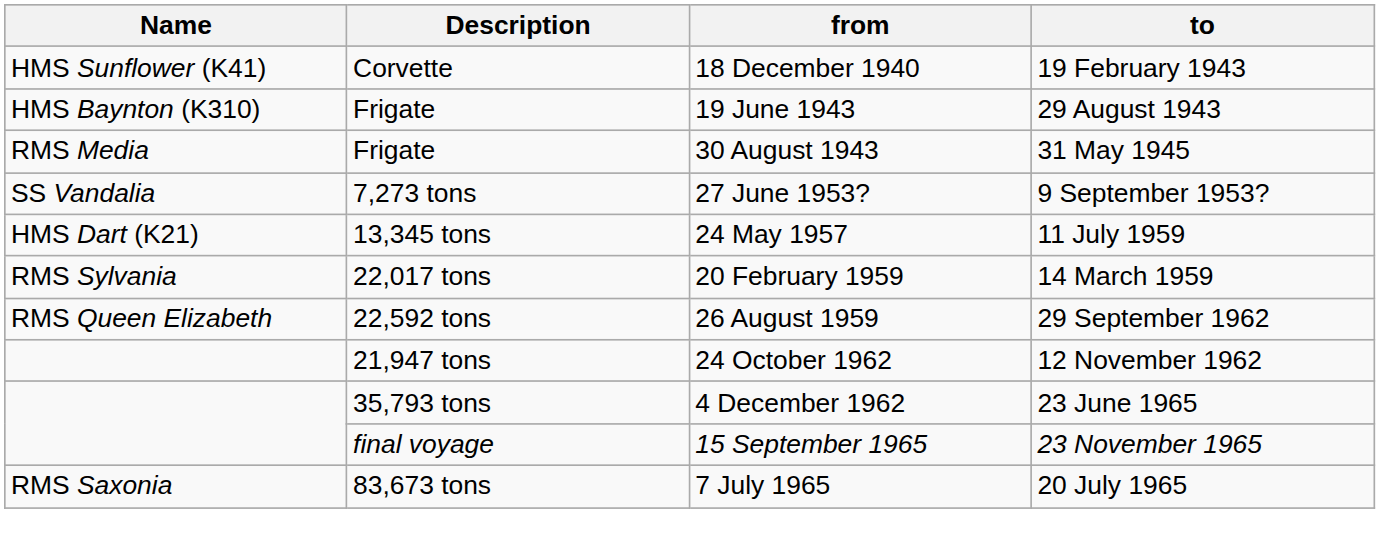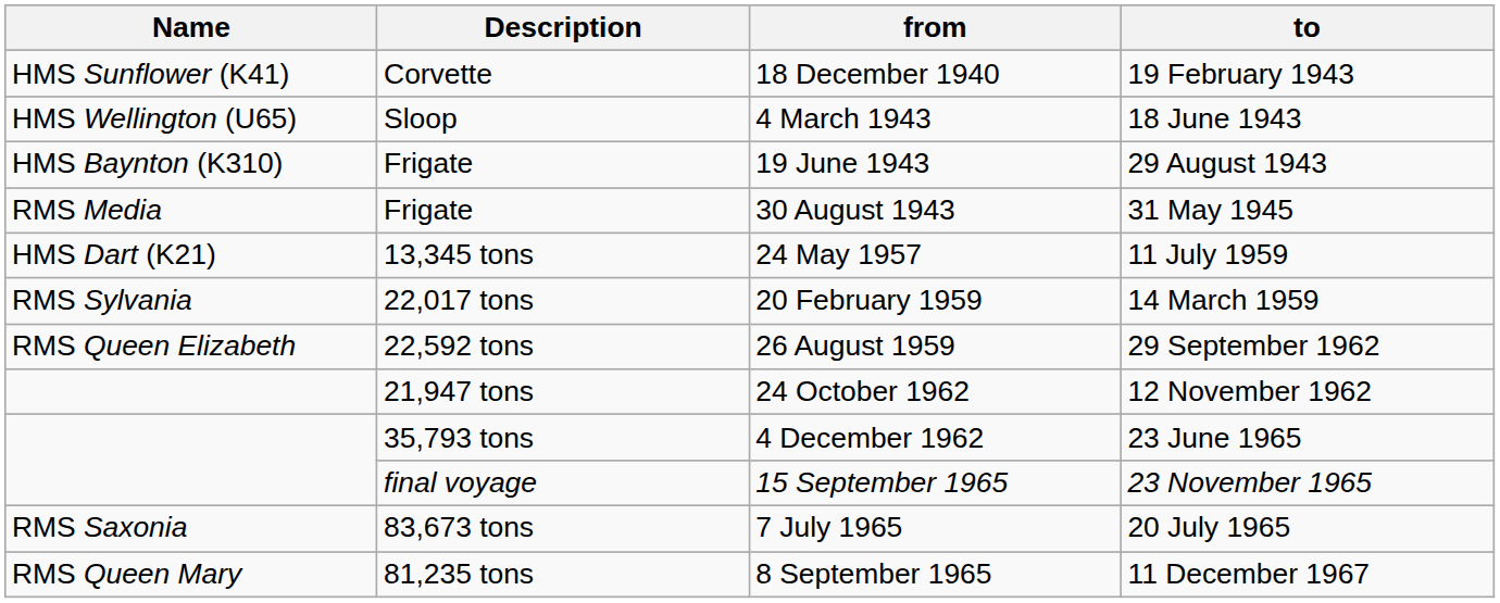+ row: HMS Wellington (U65) | Sloop | 4 March 1943 | 18 June 1943
- row: SS Vandalia | 7,273 tons | 27 June 1953? | 9 September 1953?
+ row: RMS Queen Mary | 81,235 tons | 8 September 1965 | 11 December 1967
